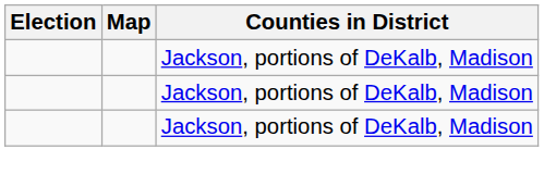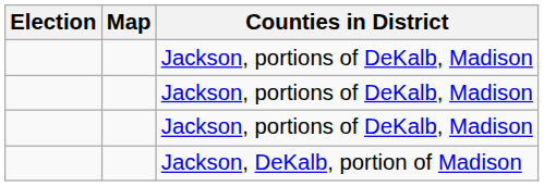+ row: Jackson, DeKalb, portion of Madison
